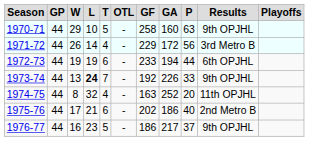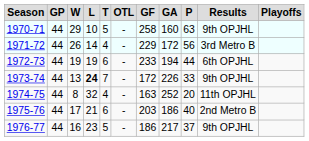1973-74 | GF: 192 -> 172
1975-76 | GF: 202 -> 203
